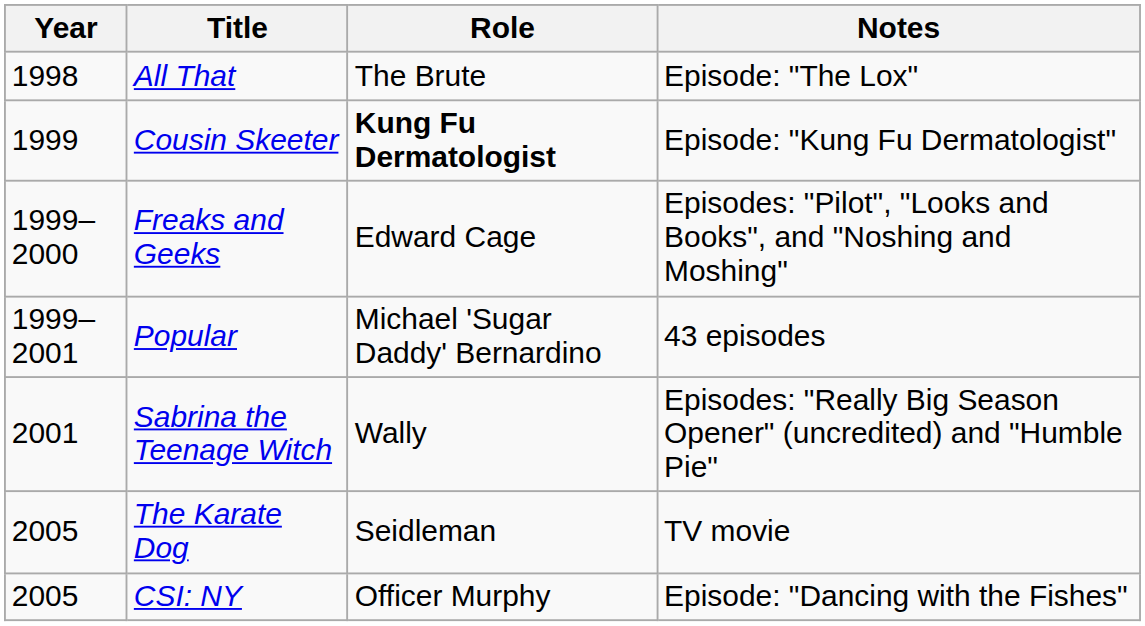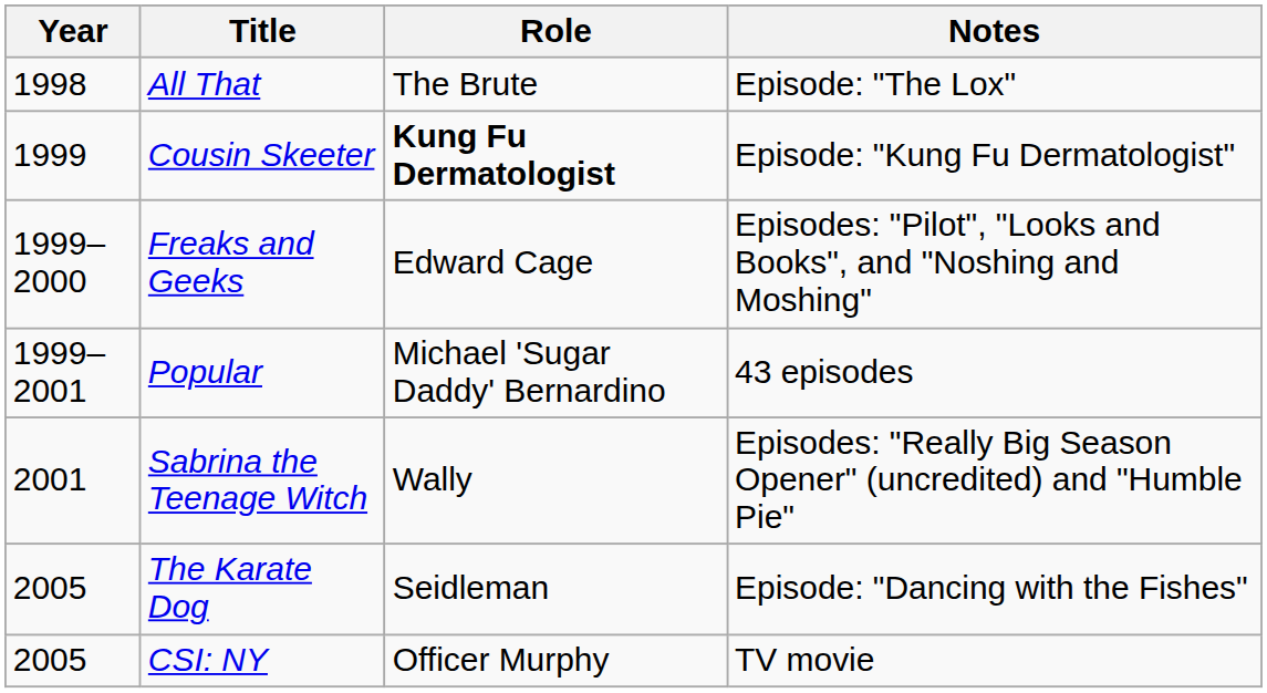The Karate Dog | Notes: TV movie -> Episode: "Dancing with the Fishes"
CSI: NY | Notes: Episode: "Dancing with the Fishes" -> TV movie
